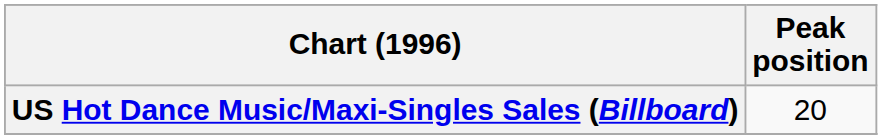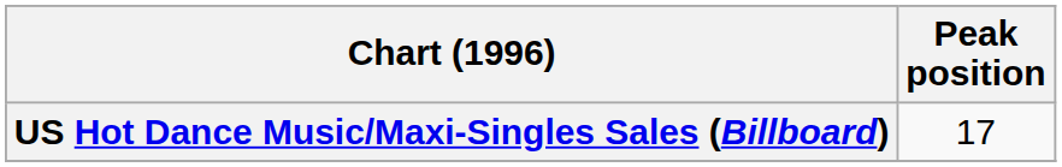US Hot Dance Music/Maxi-Singles Sales (Billboard) | Peak position: 20 -> 17
